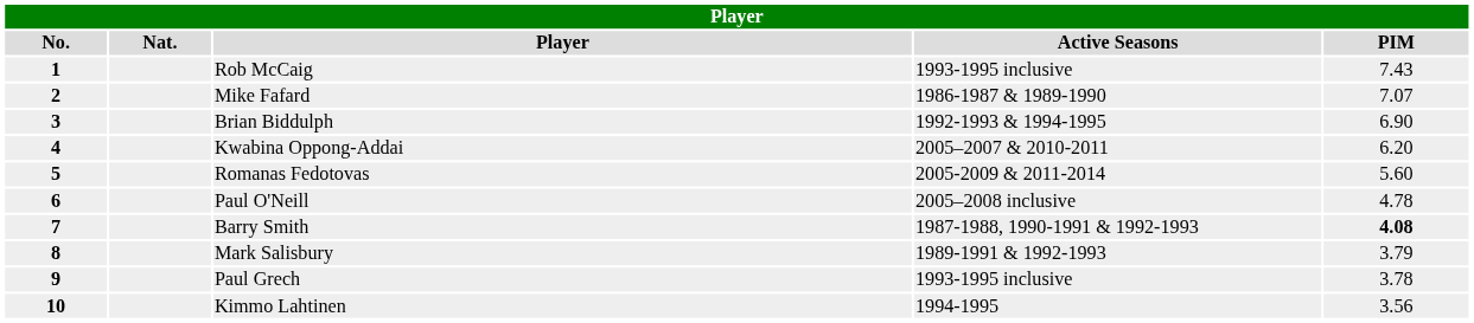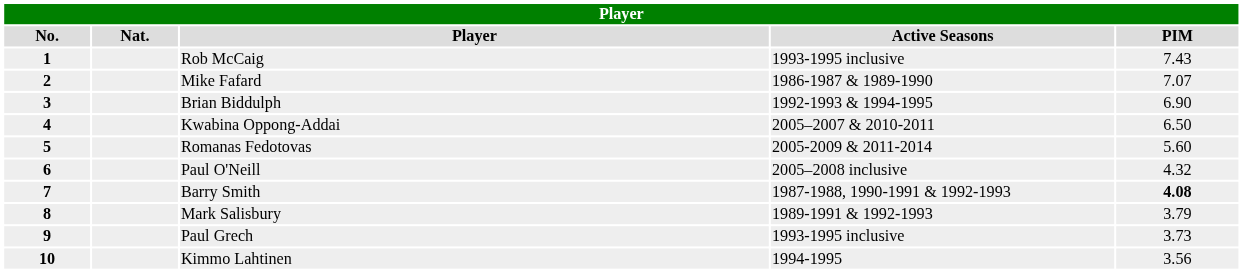Kwabina Oppong-Addai | PIM: 6.20 -> 6.50
Paul O'Neill | PIM: 4.78 -> 4.32
Paul Grech | PIM: 3.78 -> 3.73
